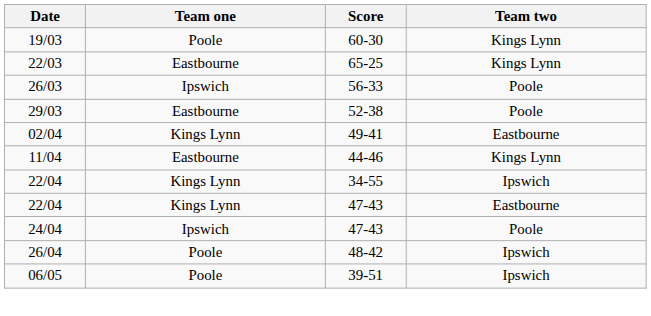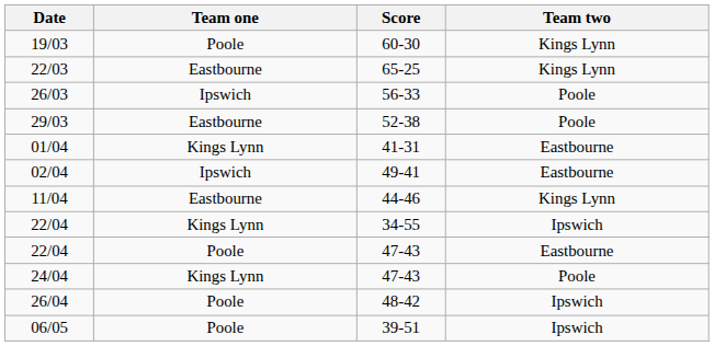+ row: 01/04 | Kings Lynn | 41-31 | Eastbourne
02/04 | Team one: Kings Lynn -> Ipswich
22/04 / 47-43 | Team one: Kings Lynn -> Poole
24/04 | Team one: Ipswich -> Kings Lynn
